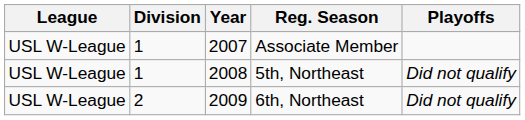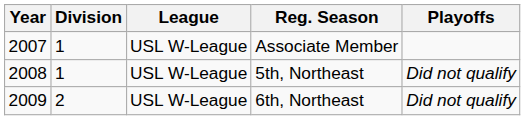columns swapped: Year <-> League
